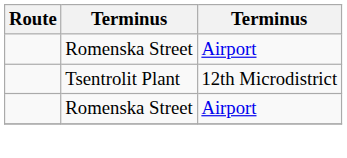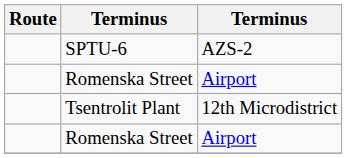+ row: SPTU-6 | AZS-2
